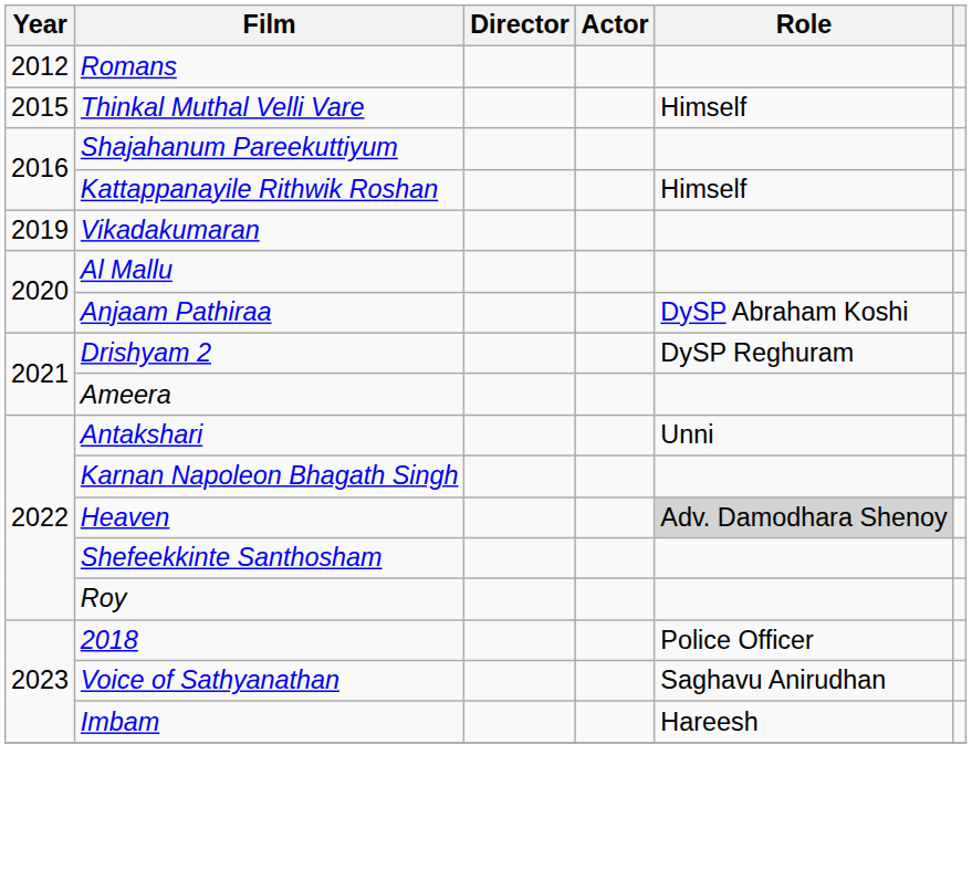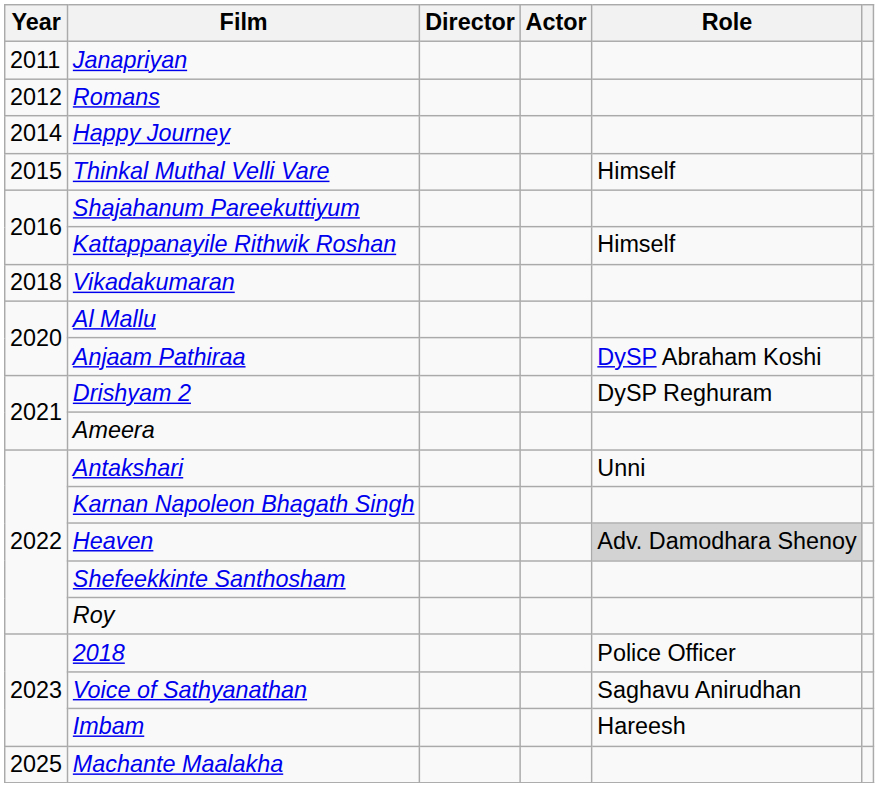+ row: 2011 | Janapriyan
+ row: 2014 | Happy Journey
Vikadakumaran | Year: 2019 -> 2018
+ row: 2025 | Machante Maalakha
